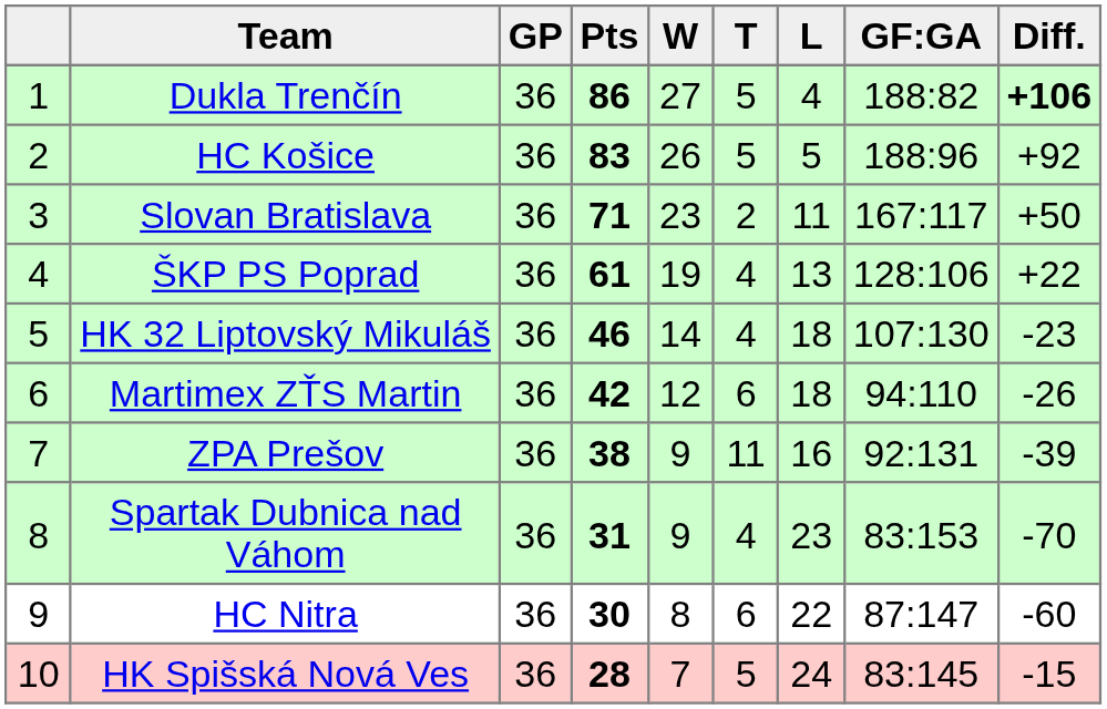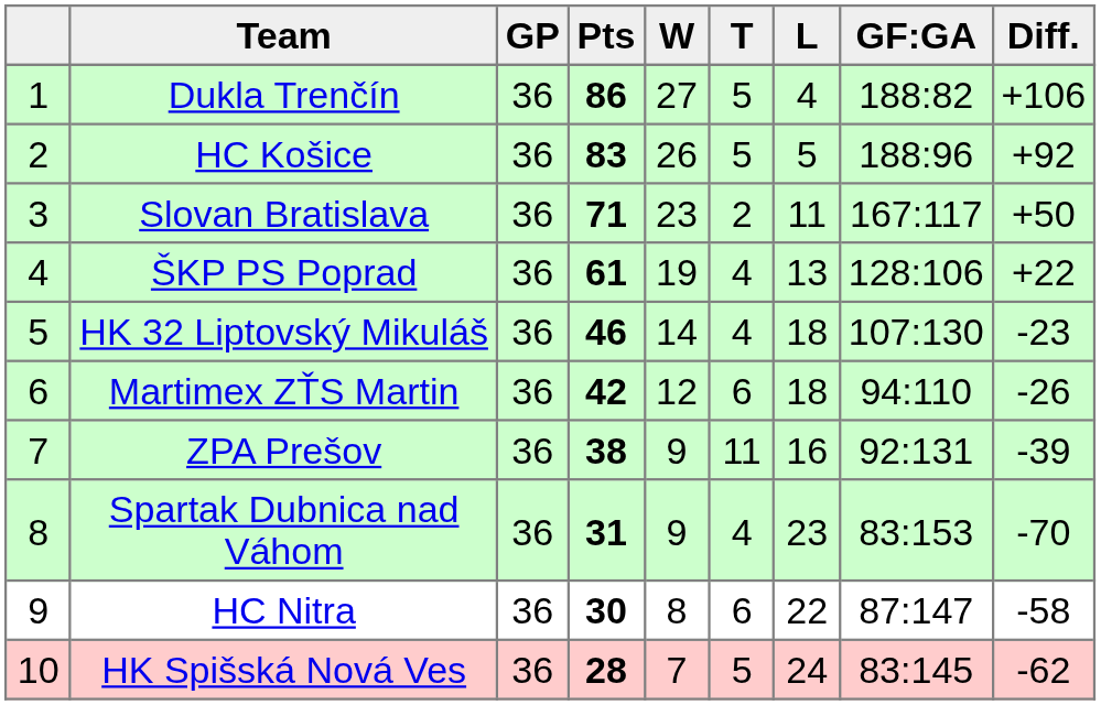Dukla Trenčín | Diff.: bold -> normal
HC Nitra | Diff.: -60 -> -58
HK Spišská Nová Ves | Diff.: -15 -> -62
